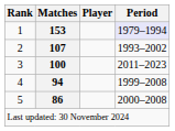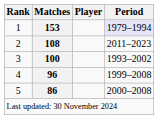2 | Matches: 107 -> 108
2 | Period: 1993–2002 -> 2011–2023
3 | Period: 2011–2023 -> 1993–2002
4 | Matches: 94 -> 96
